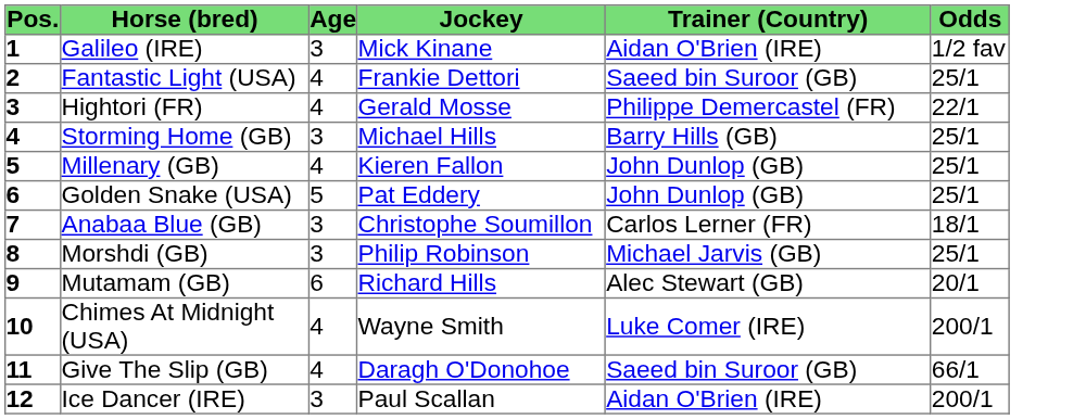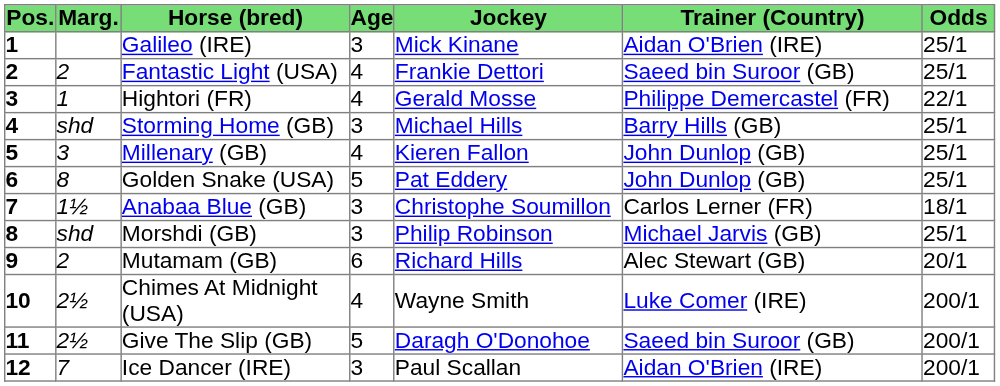+ column: Marg. | 2 | 1 | shd | 3 | 8 | 1½ | shd | 2 | 2½ | 2½ | 7
Galileo (IRE) | Odds: 1/2 fav -> 25/1
Give The Slip (GB) | Age: 4 -> 5
Give The Slip (GB) | Odds: 66/1 -> 200/1
